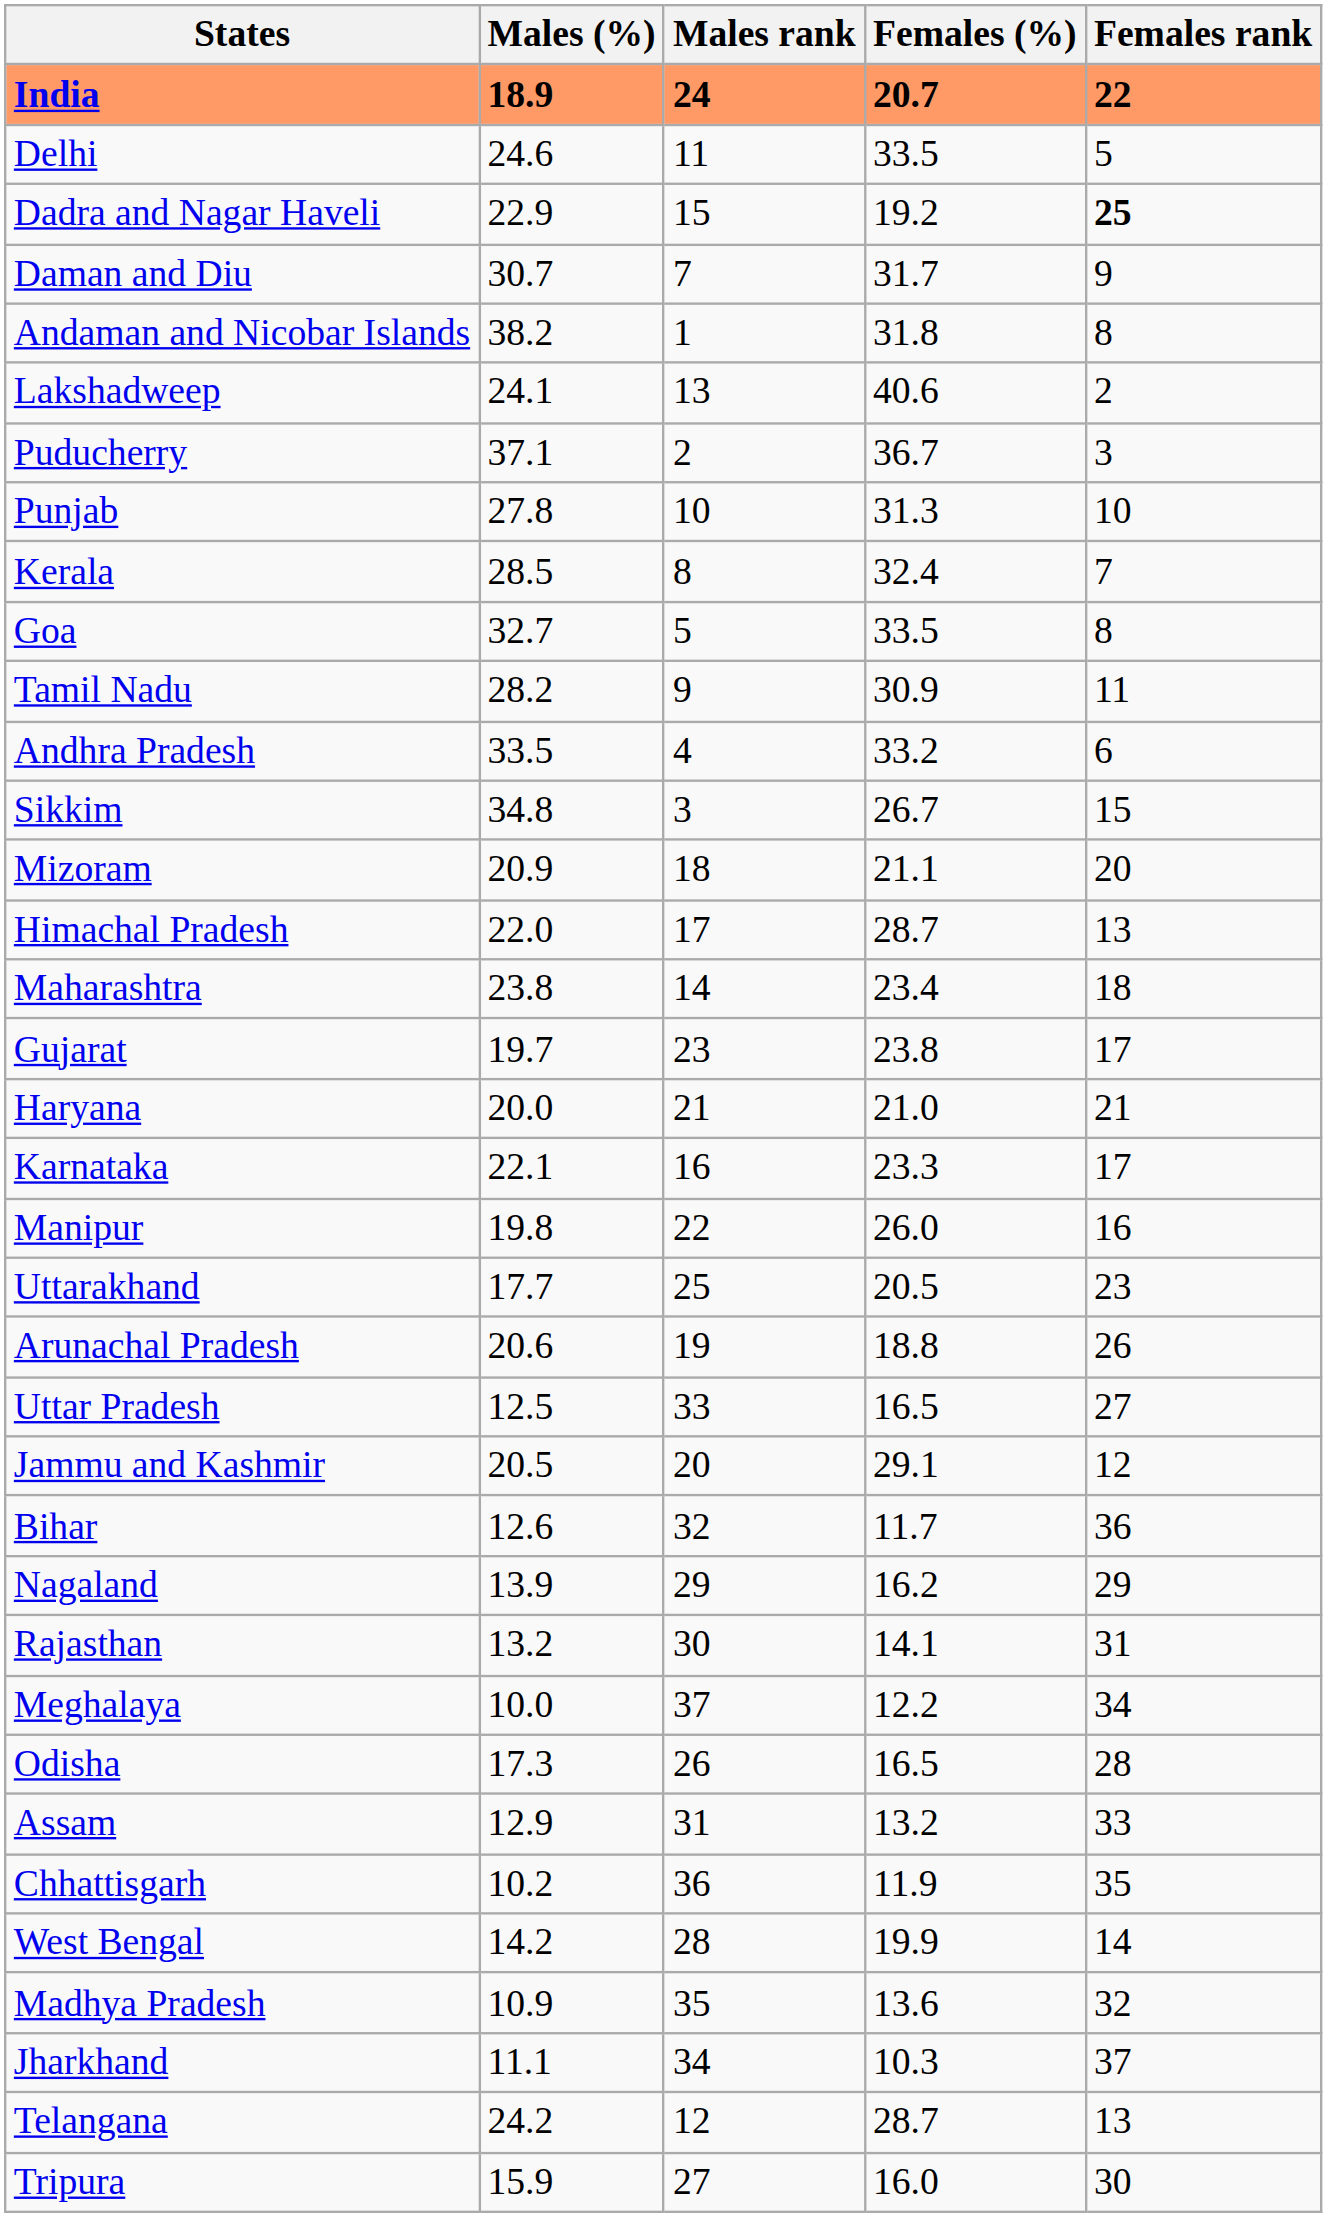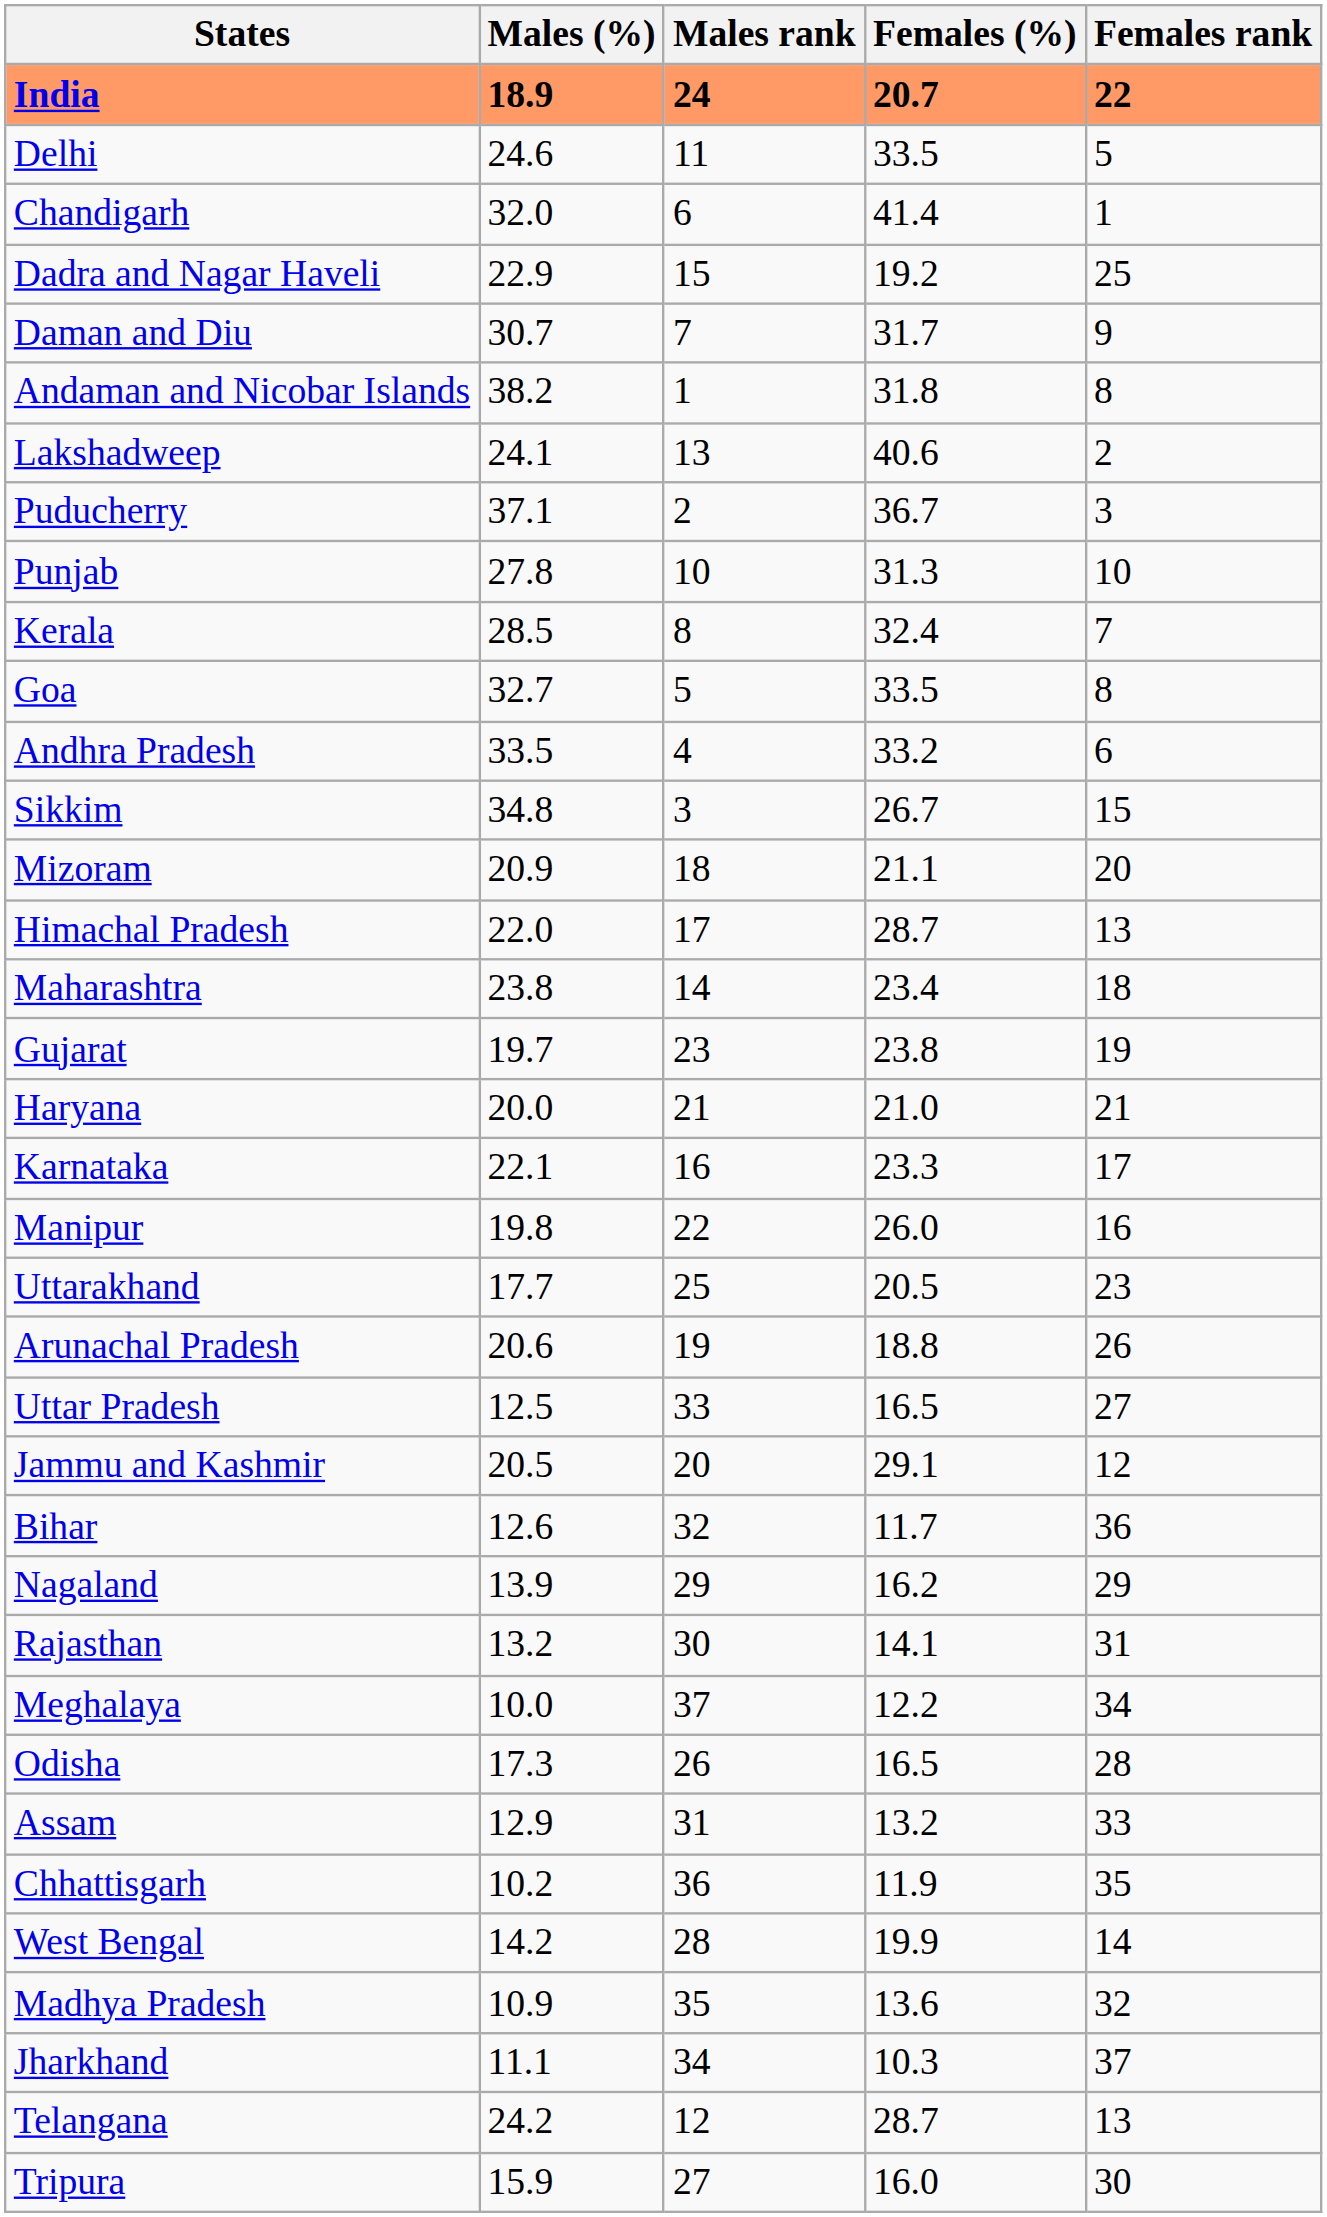+ row: Chandigarh | 32.0 | 6 | 41.4 | 1
Dadra and Nagar Haveli | Females rank: bold -> normal
- row: Tamil Nadu | 28.2 | 9 | 30.9 | 11
Gujarat | Females rank: 17 -> 19
